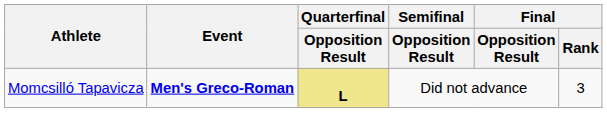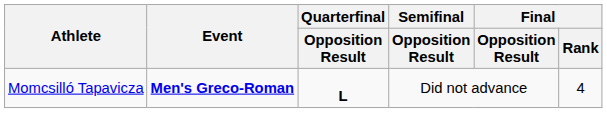Momcsilló Tapavicza | Quarterfinal / Opposition Result: khaki background -> no background
Momcsilló Tapavicza | Final / Rank: 3 -> 4
